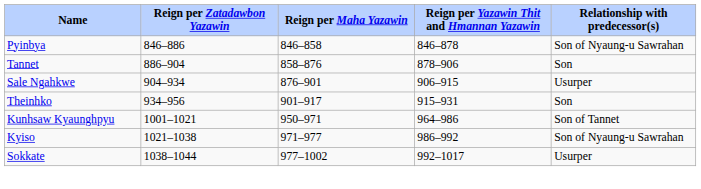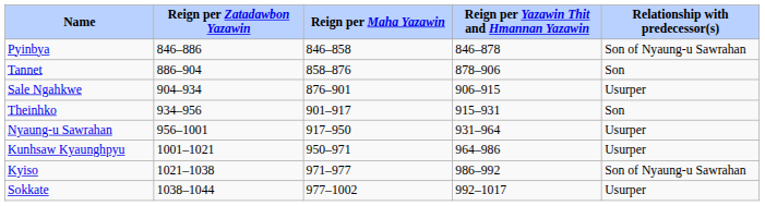+ row: Nyaung-u Sawrahan | 956–1001 | 917–950 | 931–964 | Usurper
Kunhsaw Kyaunghpyu | Relationship with predecessor(s): Son of Tannet -> Usurper
